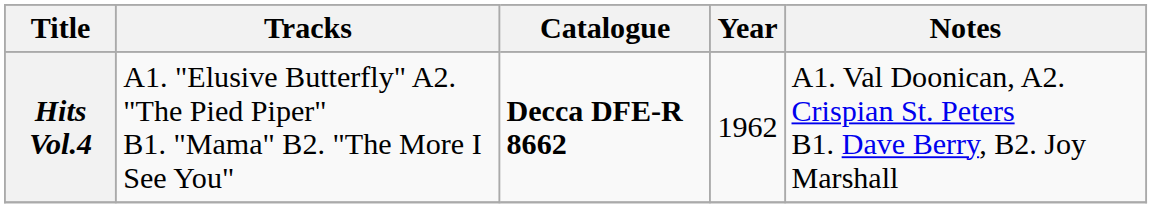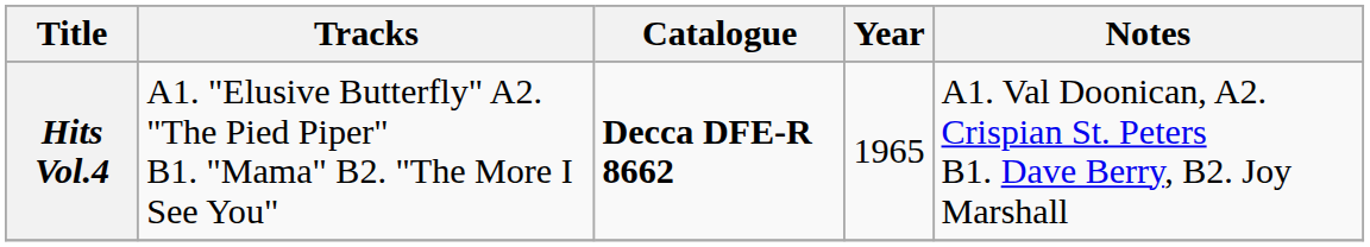Hits Vol.4 | Year: 1962 -> 1965
